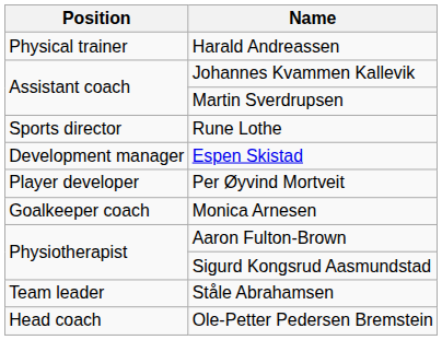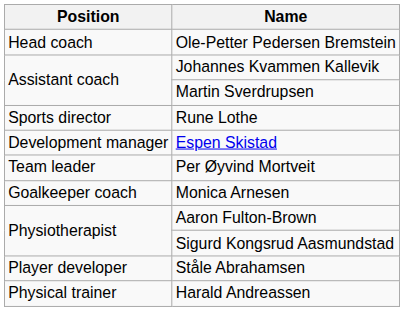rows swapped: Ole-Petter Pedersen Bremstein <-> Harald Andreassen
Per Øyvind Mortveit | Position: Player developer -> Team leader
Ståle Abrahamsen | Position: Team leader -> Player developer
